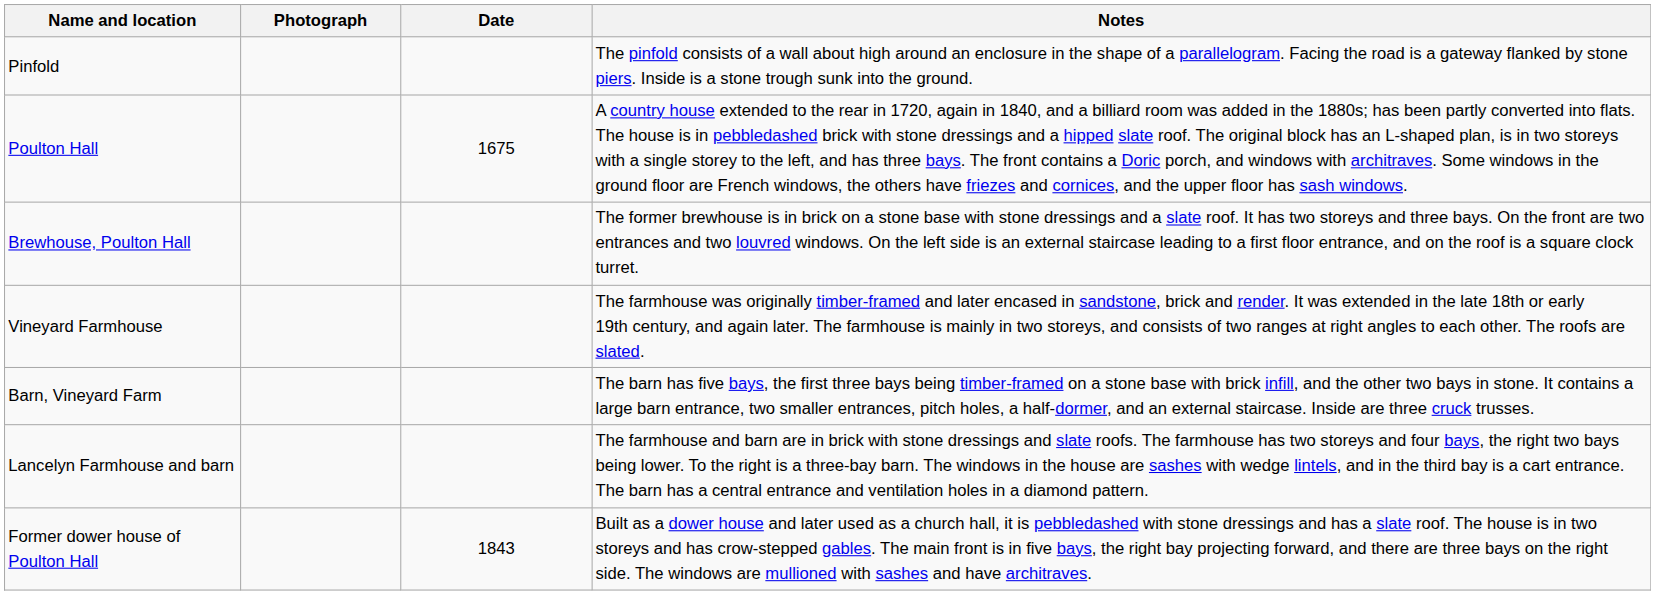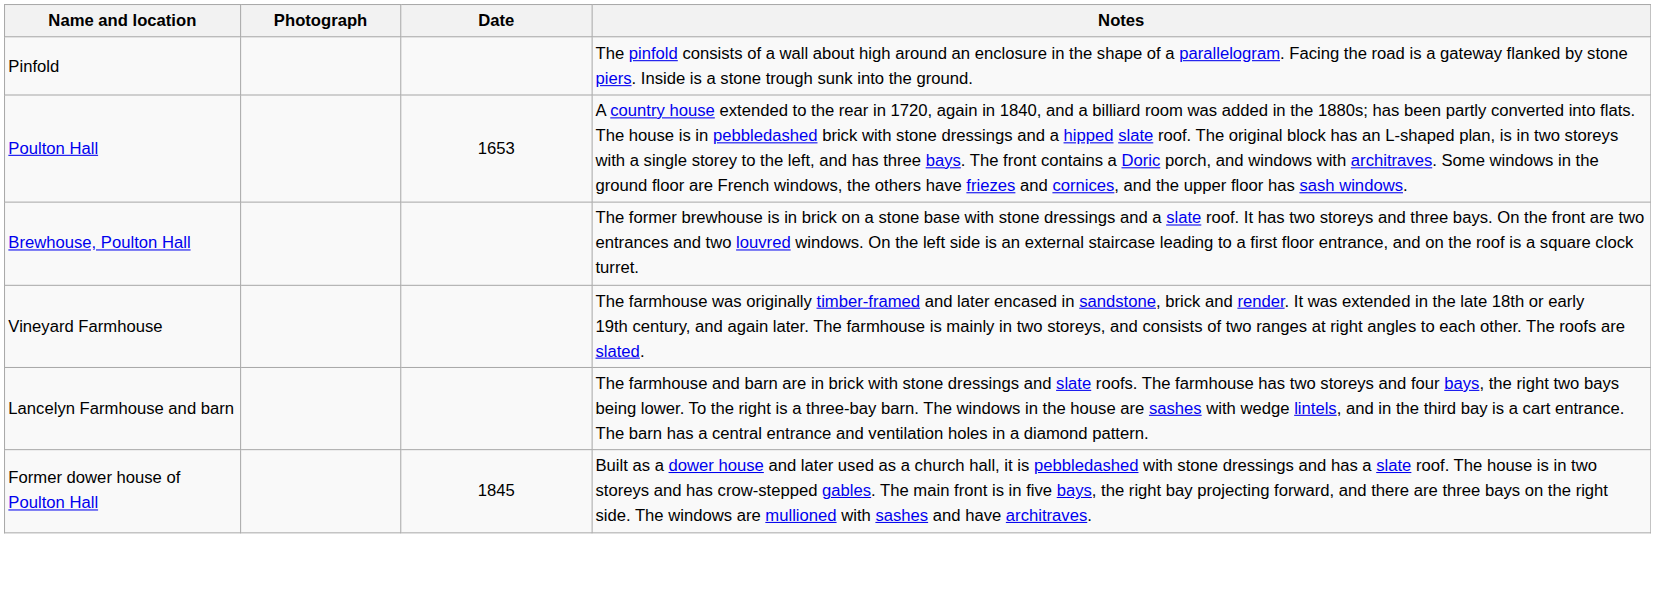Poulton Hall | Date: 1675 -> 1653
- row: Barn, Vineyard Farm | The barn has five bays, the first three bays being timber-framed on a stone base with brick infill, and the other two bays in stone. It contains a large barn entrance, two smaller entrances, pitch holes, a half-dormer, and an external staircase. Inside are three cruck trusses.
Former dower house of Poulton Hall | Date: 1843 -> 1845
